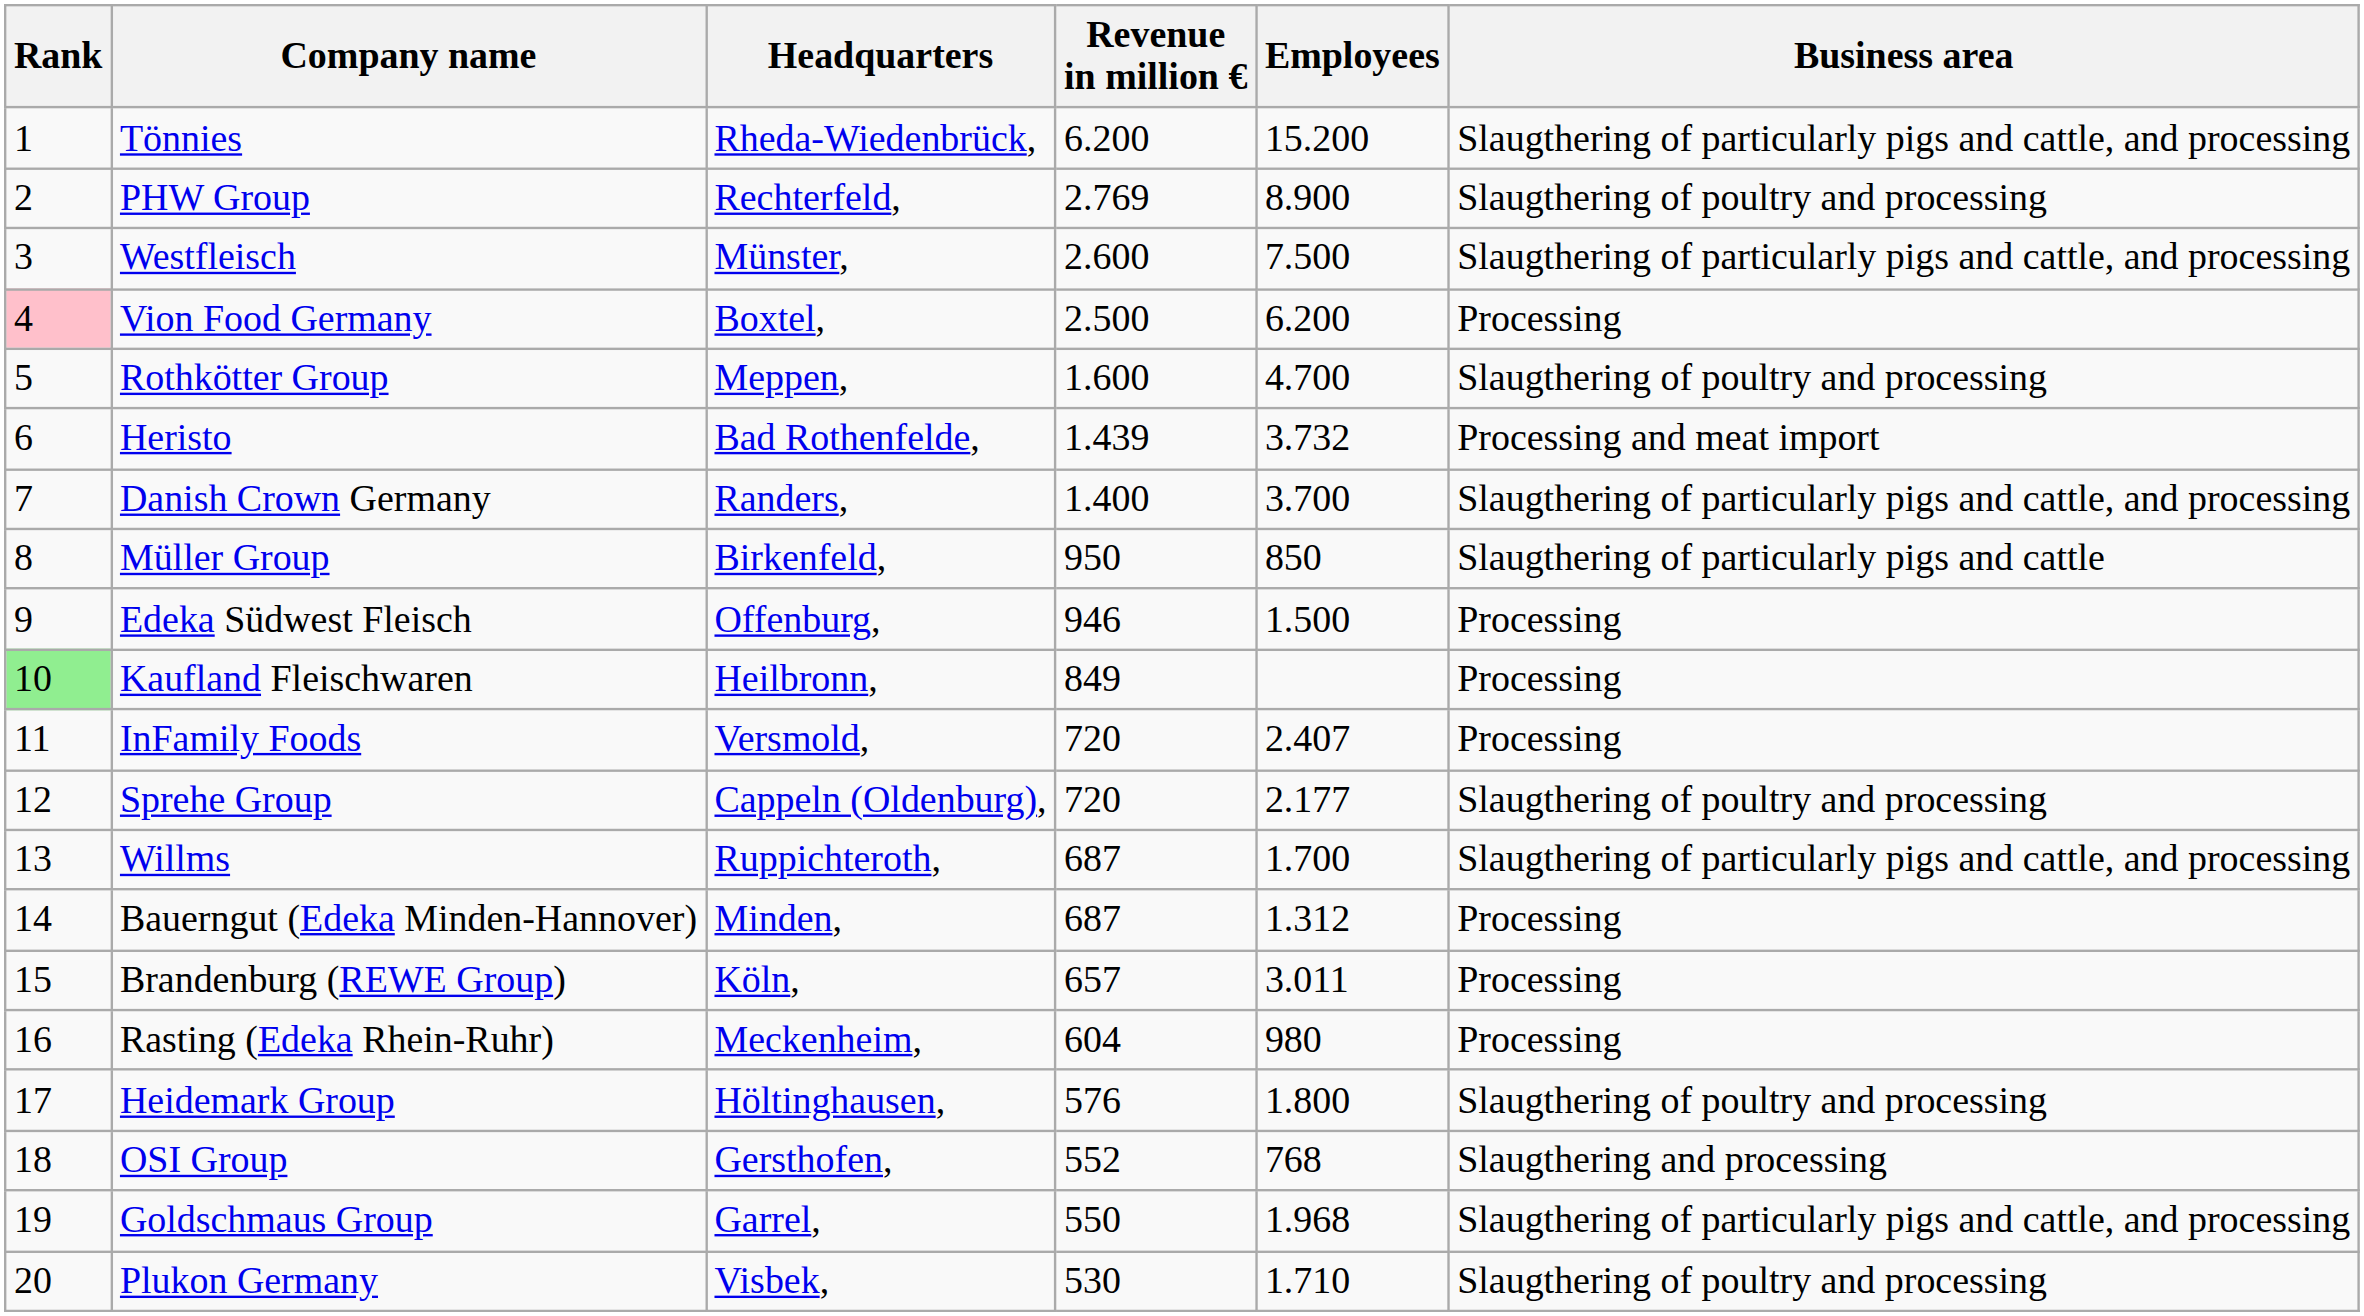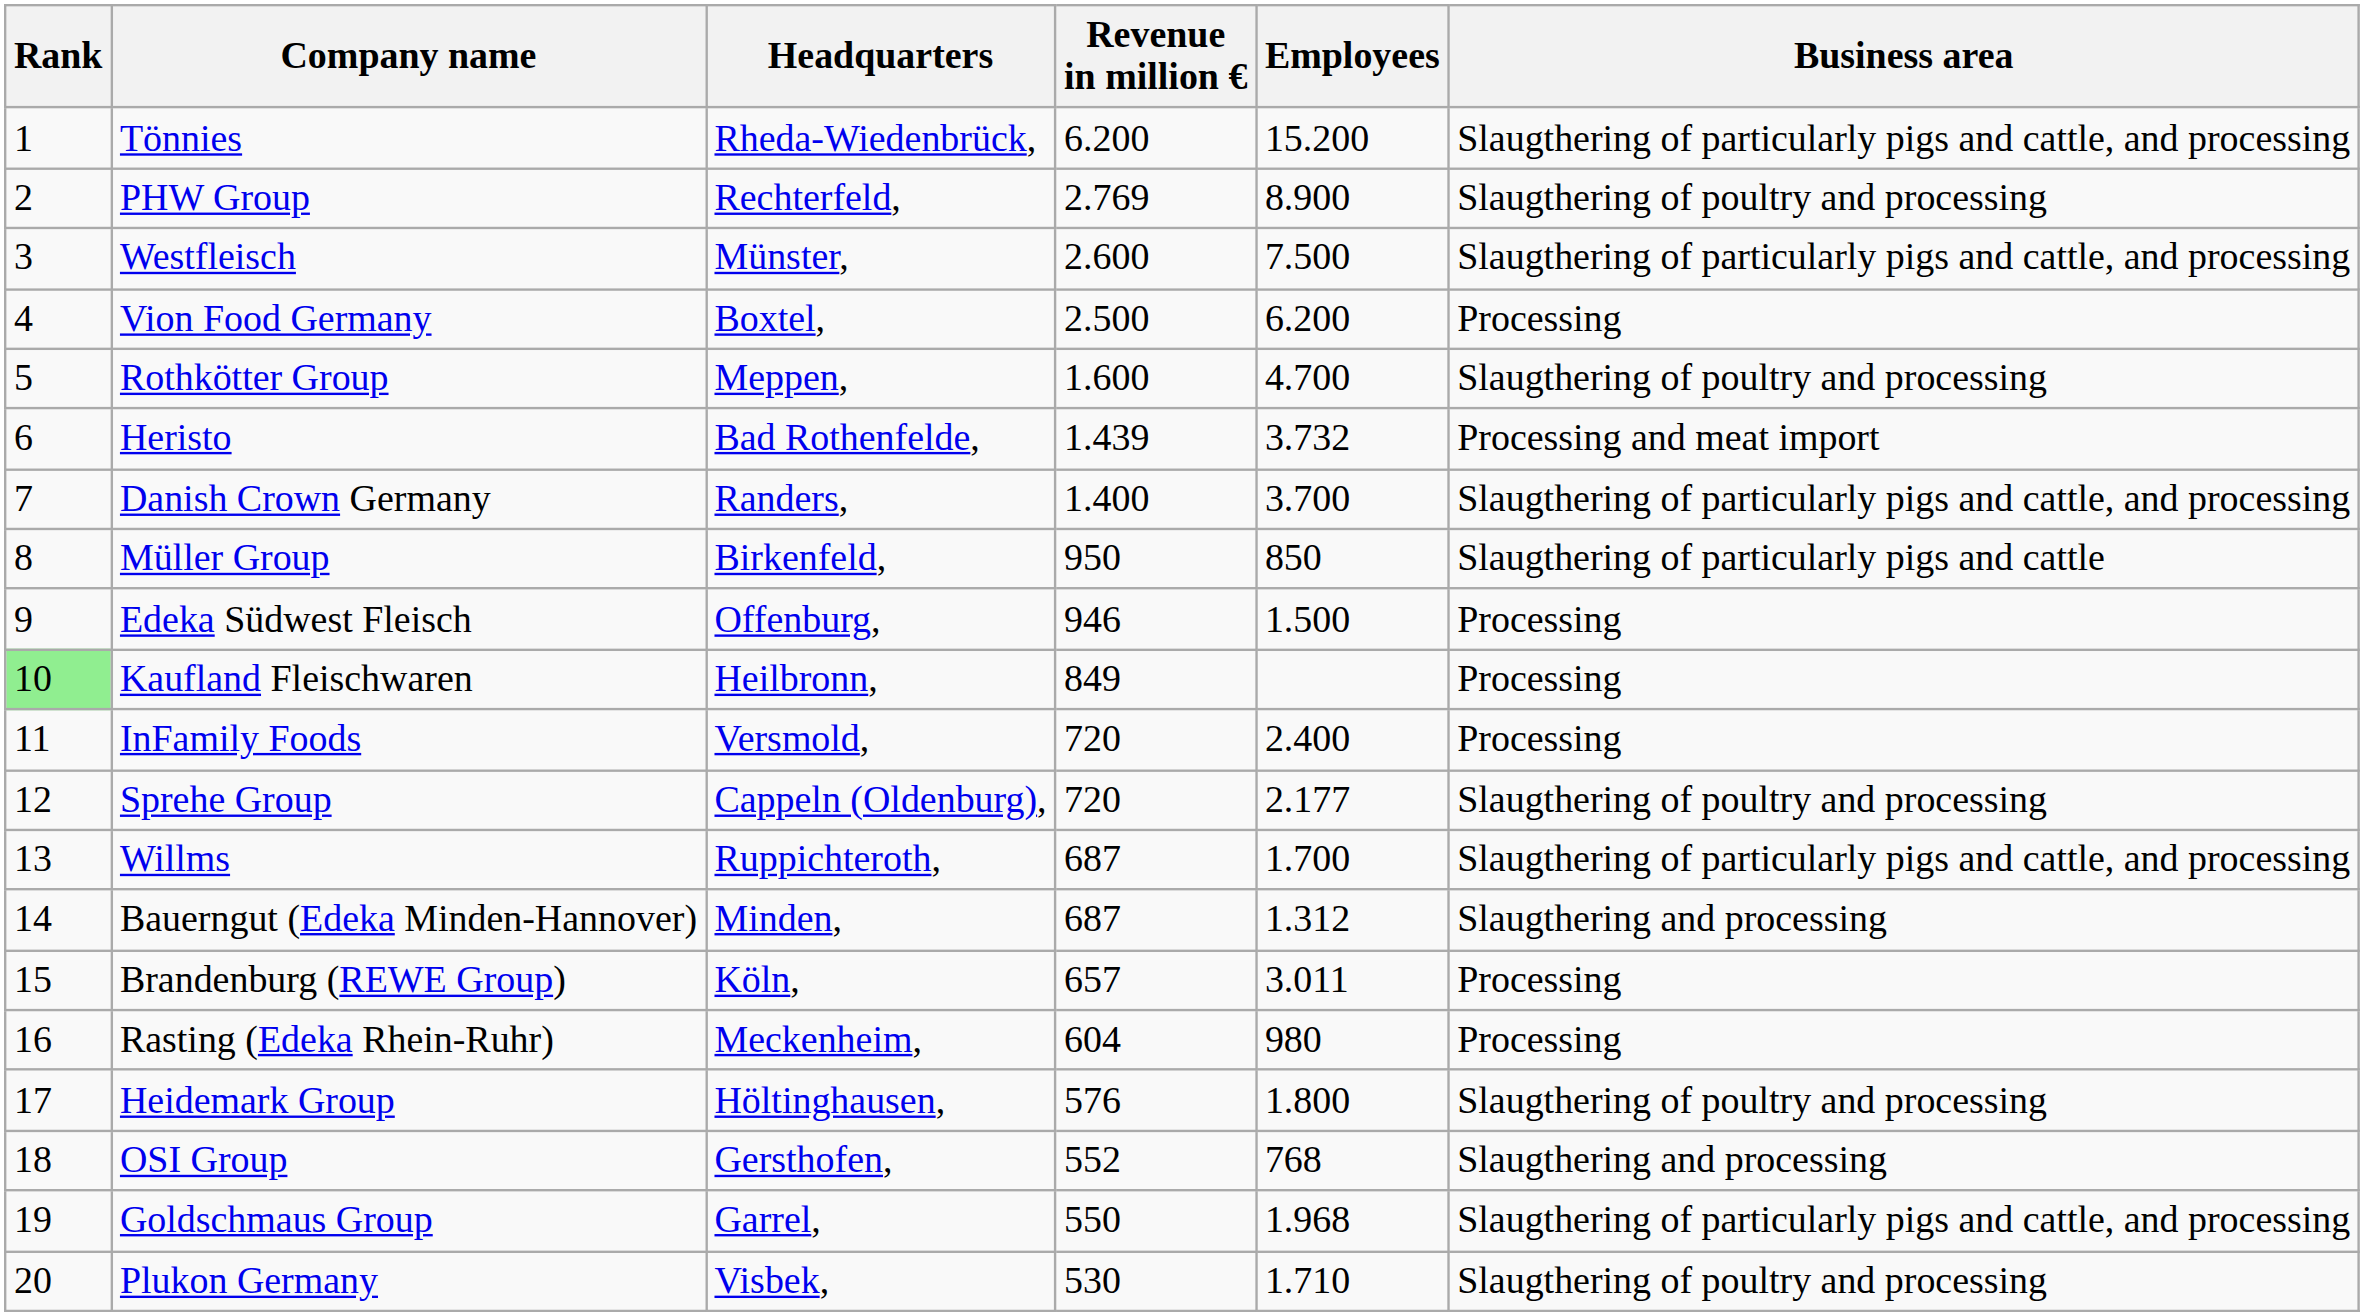Vion Food Germany | Rank: pink background -> no background
InFamily Foods | Employees: 2.407 -> 2.400
Bauerngut (Edeka Minden-Hannover) | Business area: Processing -> Slaugthering and processing
